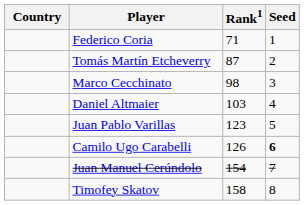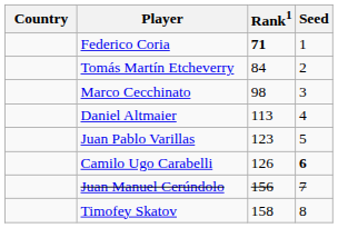Federico Coria | Rank1: normal -> bold
Tomás Martín Etcheverry | Rank1: 87 -> 84
Daniel Altmaier | Rank1: 103 -> 113
Juan Manuel Cerúndolo | Rank1: 154 -> 156
